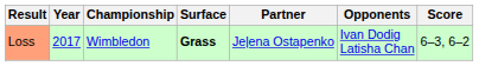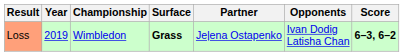Loss | Year: 2017 -> 2019
Loss | Score: normal -> bold
